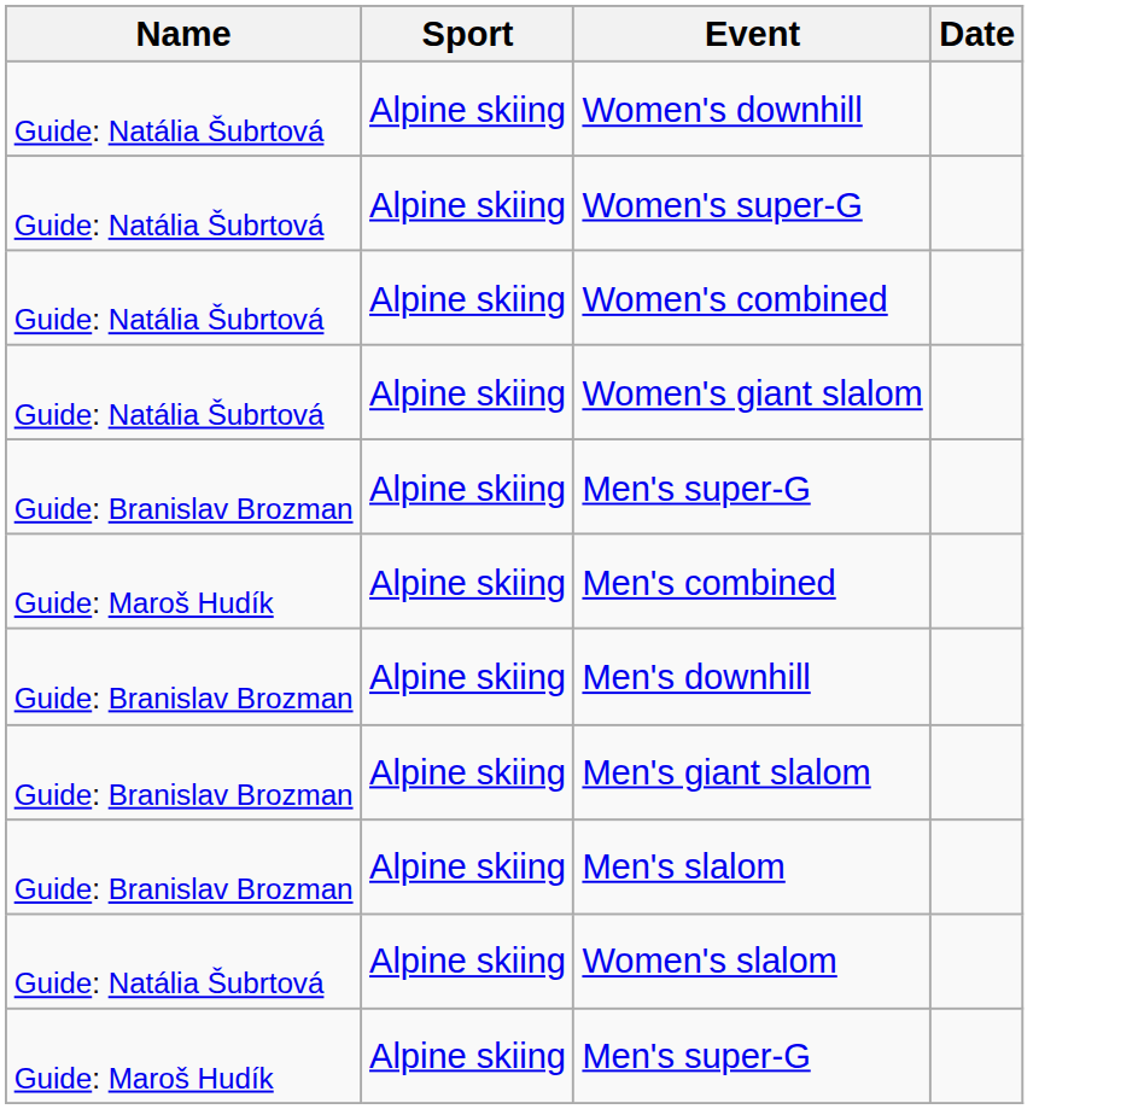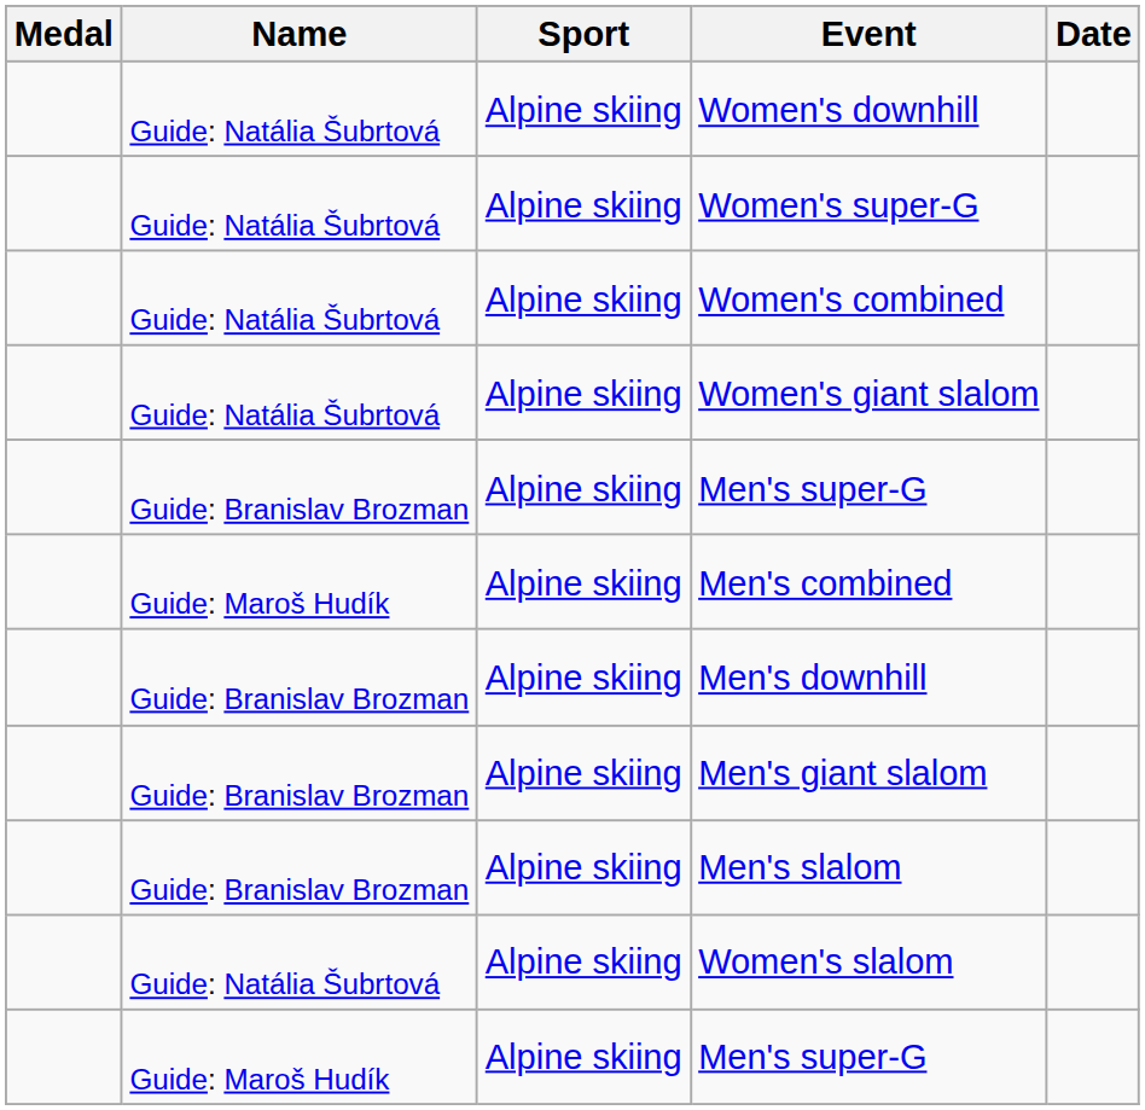+ column: Medal
